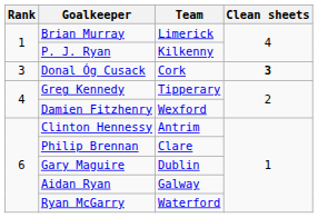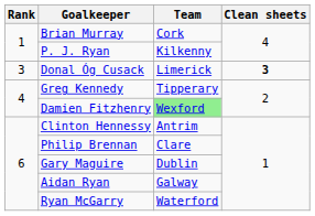Brian Murray | Team: Limerick -> Cork
Donal Óg Cusack | Team: Cork -> Limerick
Damien Fitzhenry | Team: no background -> lightgreen background
